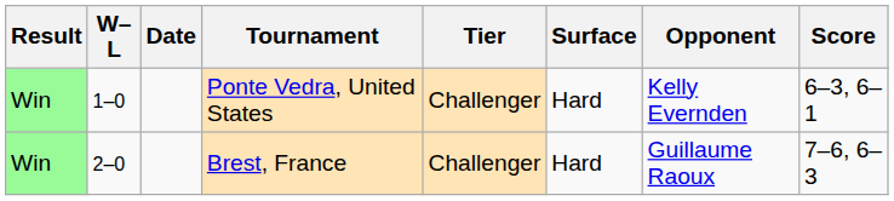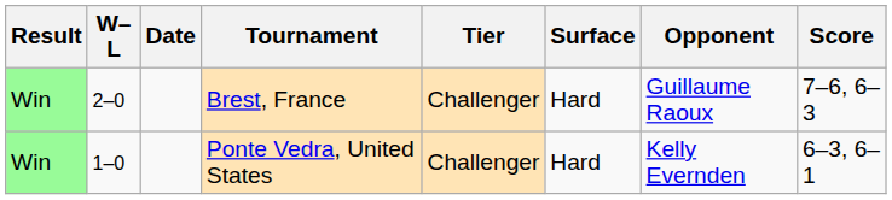rows swapped: Ponte Vedra, United States <-> Brest, France
